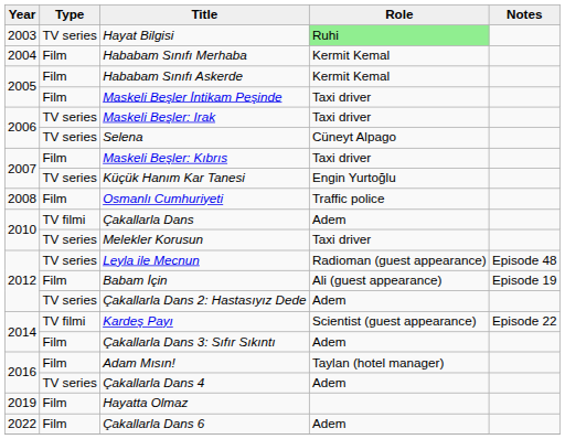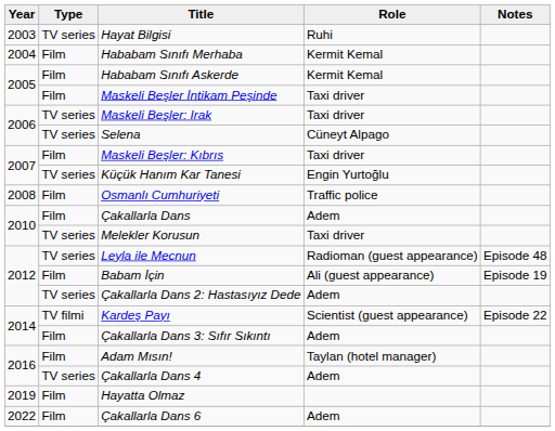Hayat Bilgisi | Role: lightgreen background -> no background
Çakallarla Dans | Type: TV filmi -> Film
